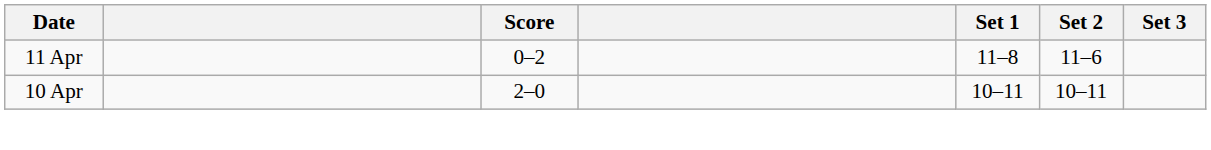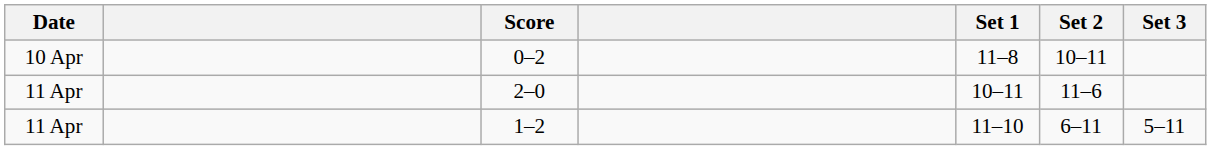0–2 | Date: 11 Apr -> 10 Apr
0–2 | Set 2: 11–6 -> 10–11
2–0 | Date: 10 Apr -> 11 Apr
2–0 | Set 2: 10–11 -> 11–6
+ row: 11 Apr | 1–2 | 11–10 | 6–11 | 5–11
